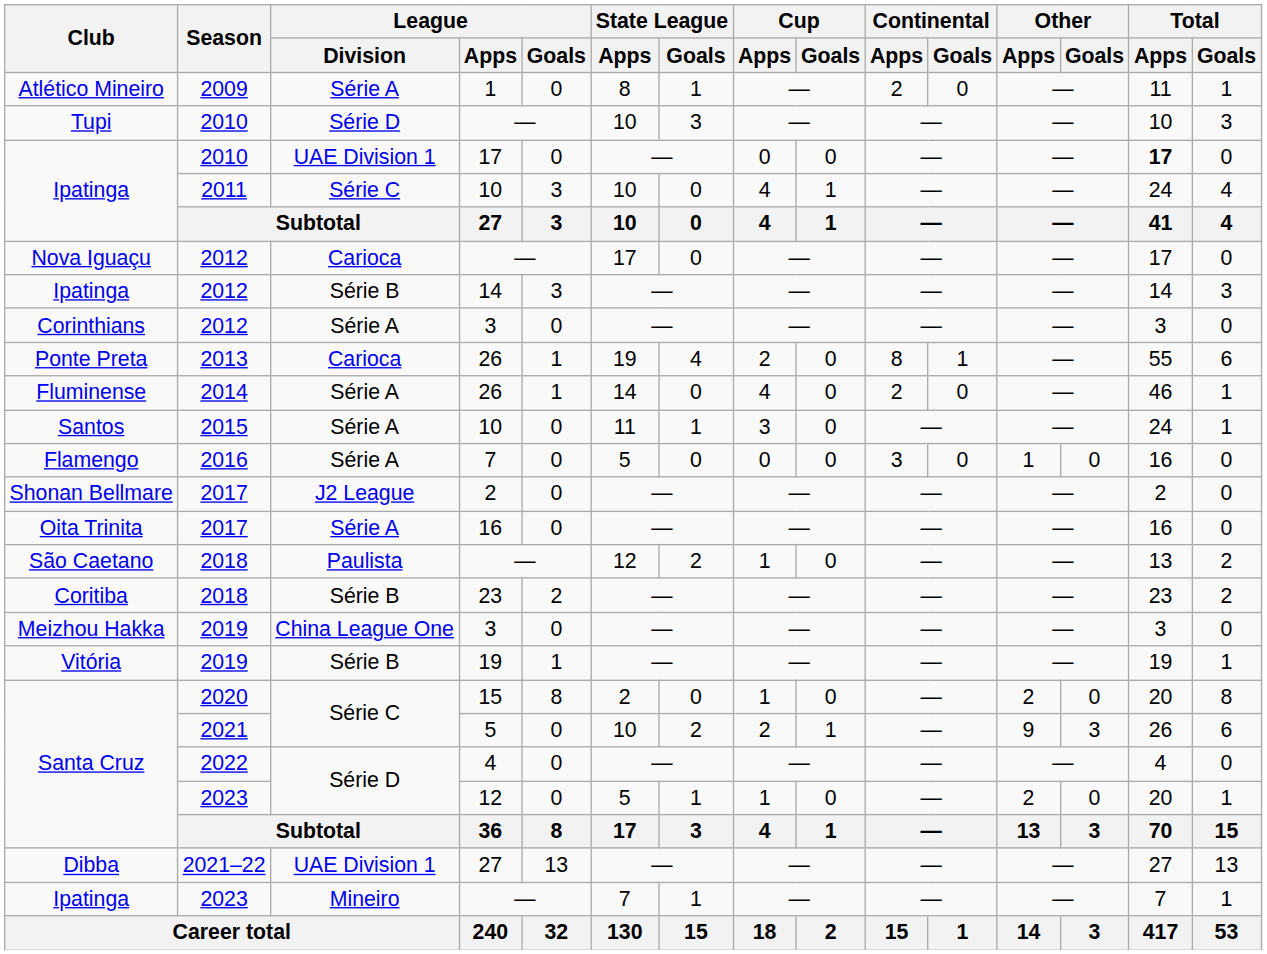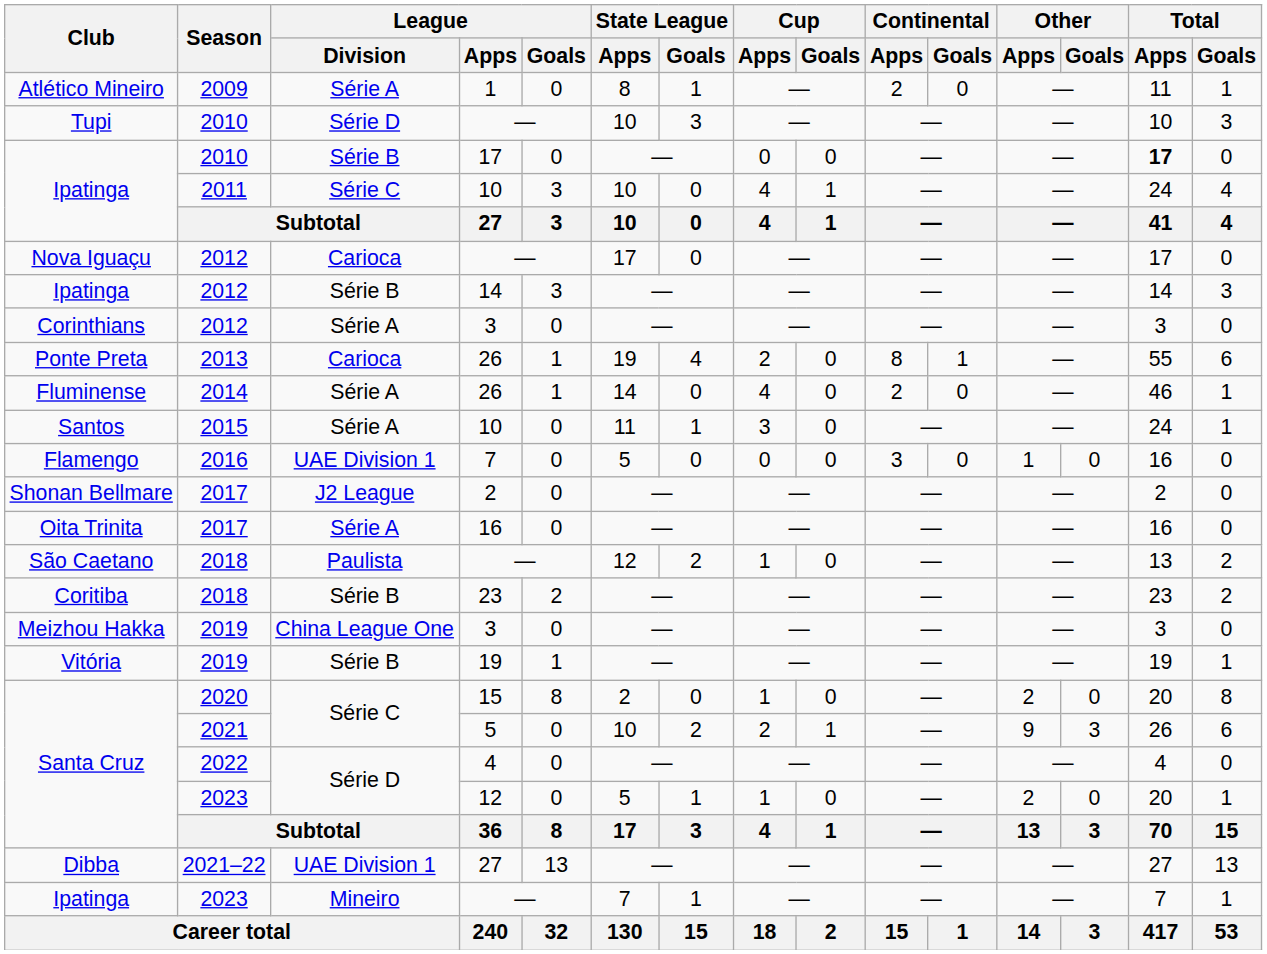Ipatinga / 17 | League / Division: UAE Division 1 -> Série B
Flamengo | League / Division: Série A -> UAE Division 1
